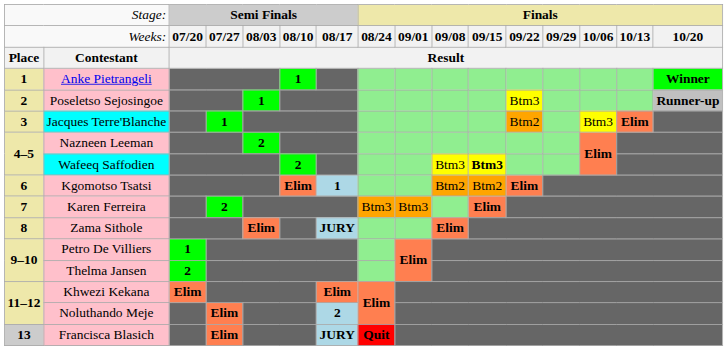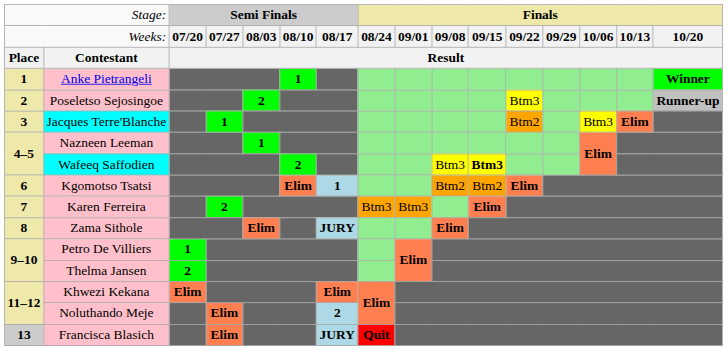Poseletso Sejosingoe | column 5: 1 -> 2
Nazneen Leeman | column 5: 2 -> 1
